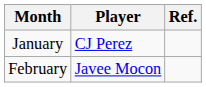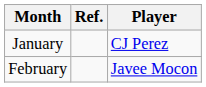columns swapped: Player <-> Ref.
